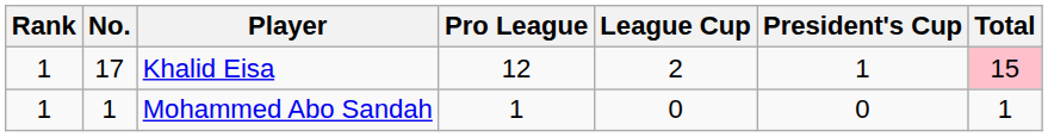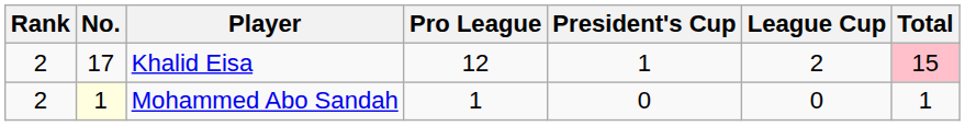columns swapped: League Cup <-> President's Cup
Khalid Eisa | Rank: 1 -> 2
Mohammed Abo Sandah | Rank: 1 -> 2
Mohammed Abo Sandah | No.: no background -> lightyellow background
